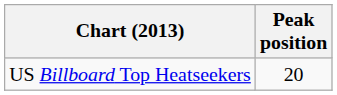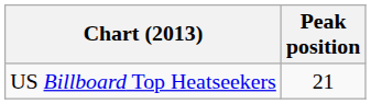US Billboard Top Heatseekers | Peak position: 20 -> 21
